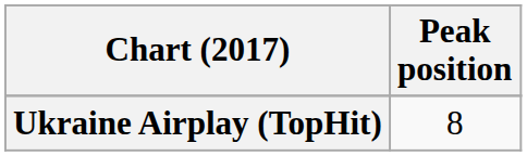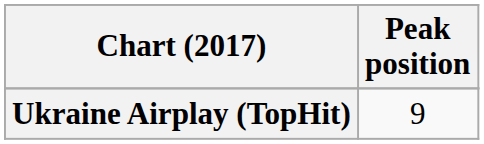Ukraine Airplay (TopHit) | Peak position: 8 -> 9
